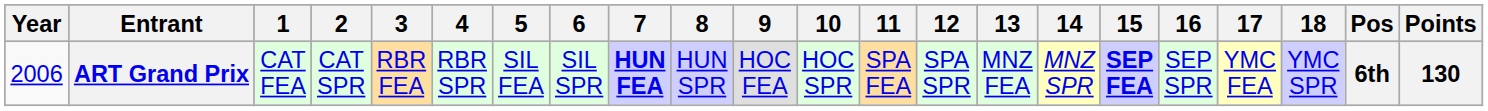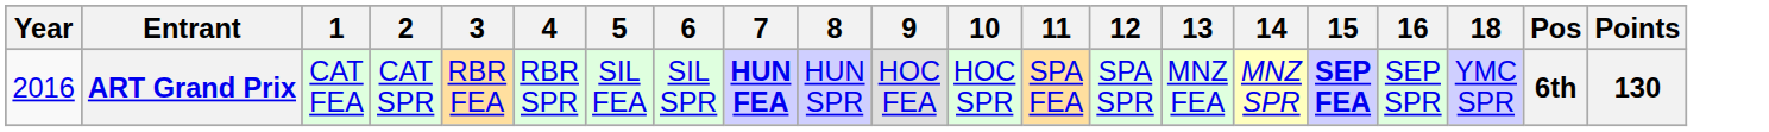- column: 17 | YMC FEA
ART Grand Prix | Year: 2006 -> 2016
